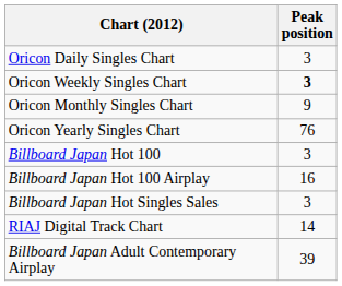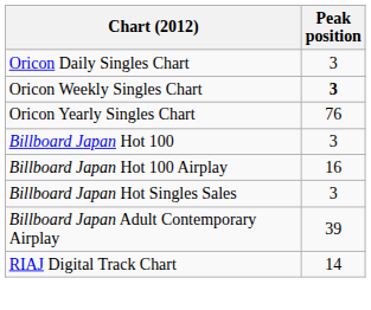- row: Oricon Monthly Singles Chart | 9
rows swapped: Billboard Japan Adult Contemporary Airplay <-> RIAJ Digital Track Chart
